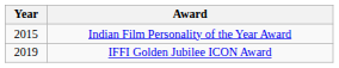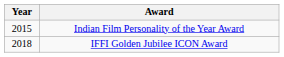IFFI Golden Jubilee ICON Award | Year: 2019 -> 2018
